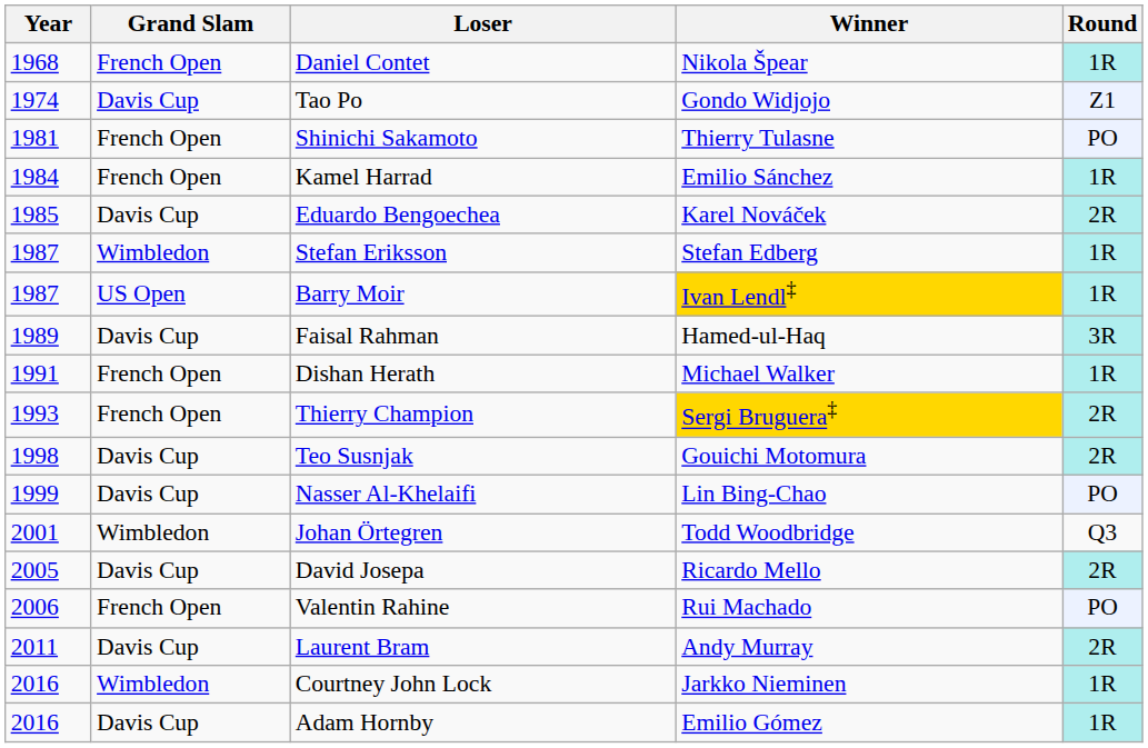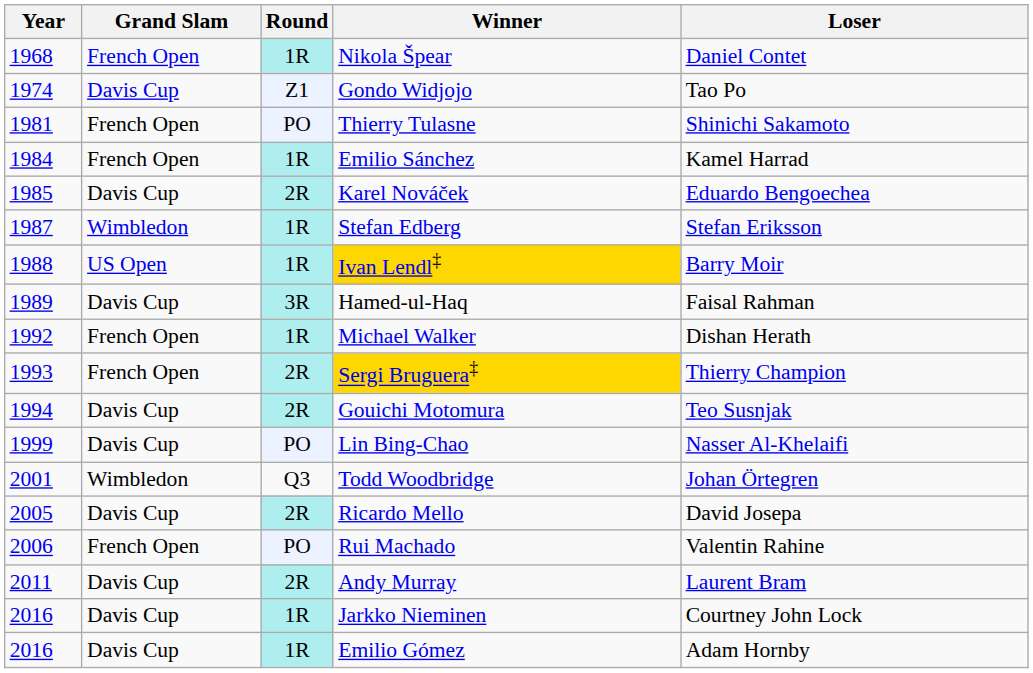columns swapped: Round <-> Loser
Ivan Lendl‡ | Year: 1987 -> 1988
Michael Walker | Year: 1991 -> 1992
Gouichi Motomura | Year: 1998 -> 1994
Jarkko Nieminen | Grand Slam: Wimbledon -> Davis Cup
